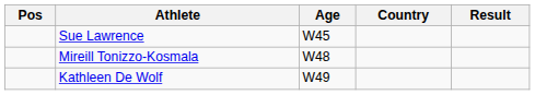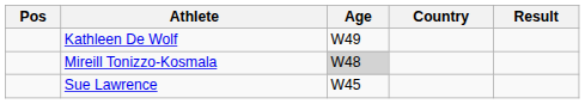rows swapped: Sue Lawrence <-> Kathleen De Wolf
Mireill Tonizzo-Kosmala | Age: no background -> lightgrey background
